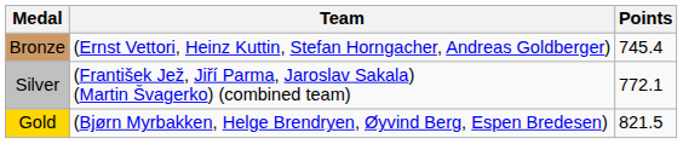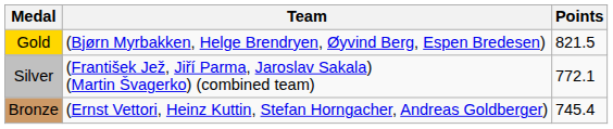rows swapped: Gold <-> Bronze
